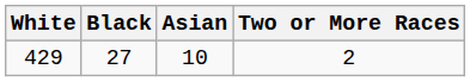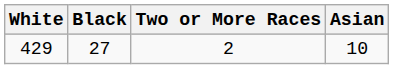columns swapped: Asian <-> Two or More Races
